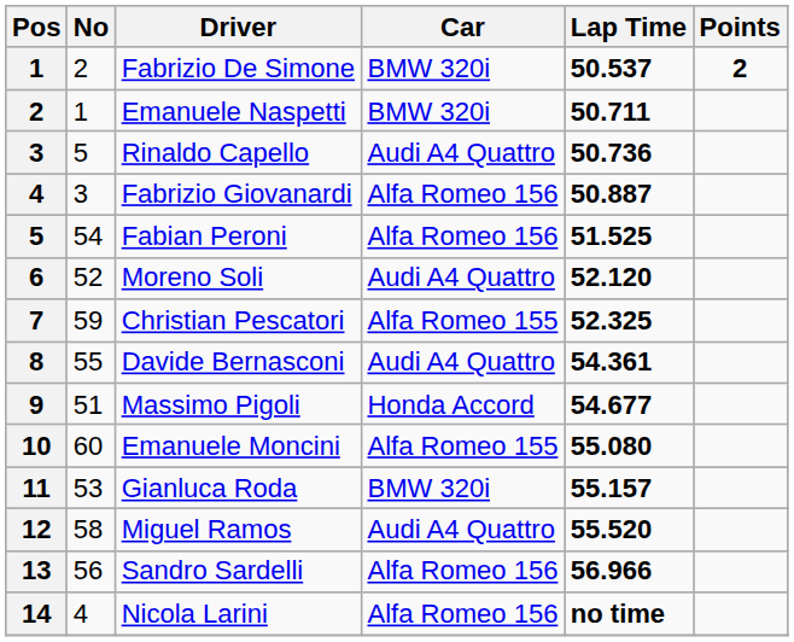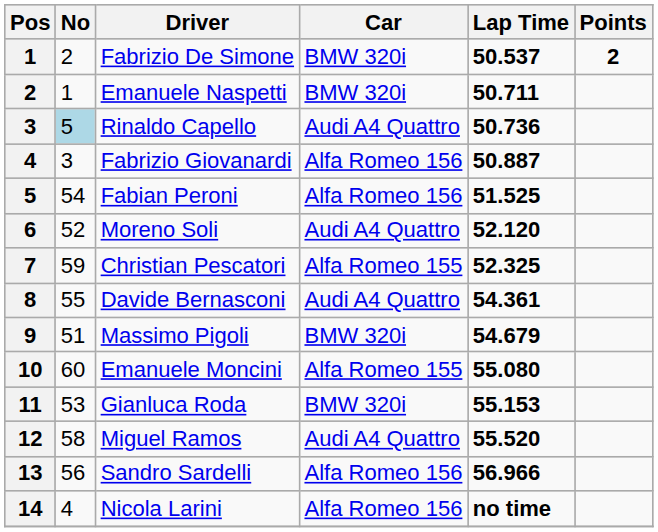Rinaldo Capello | No: no background -> lightblue background
Massimo Pigoli | Car: Honda Accord -> BMW 320i
Massimo Pigoli | Lap Time: 54.677 -> 54.679
Gianluca Roda | Lap Time: 55.157 -> 55.153
